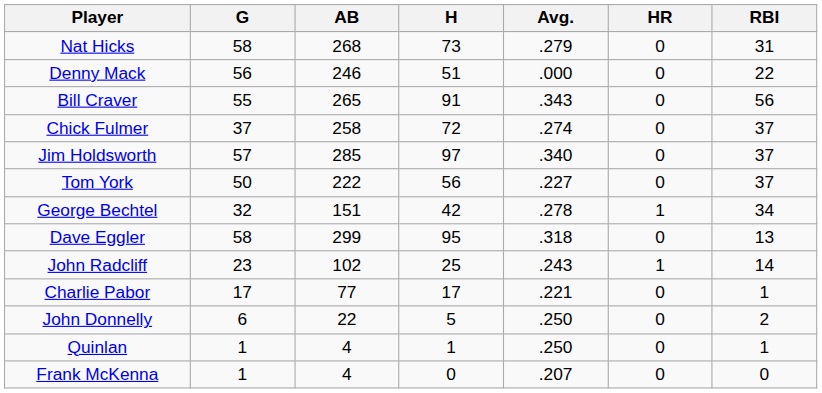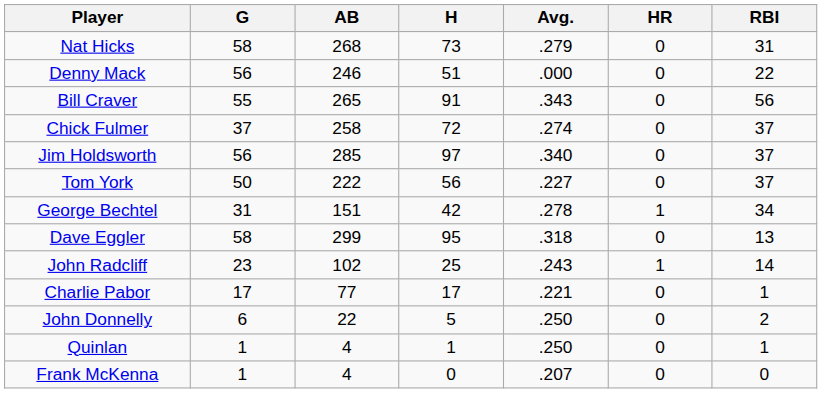Jim Holdsworth | G: 57 -> 56
George Bechtel | G: 32 -> 31
